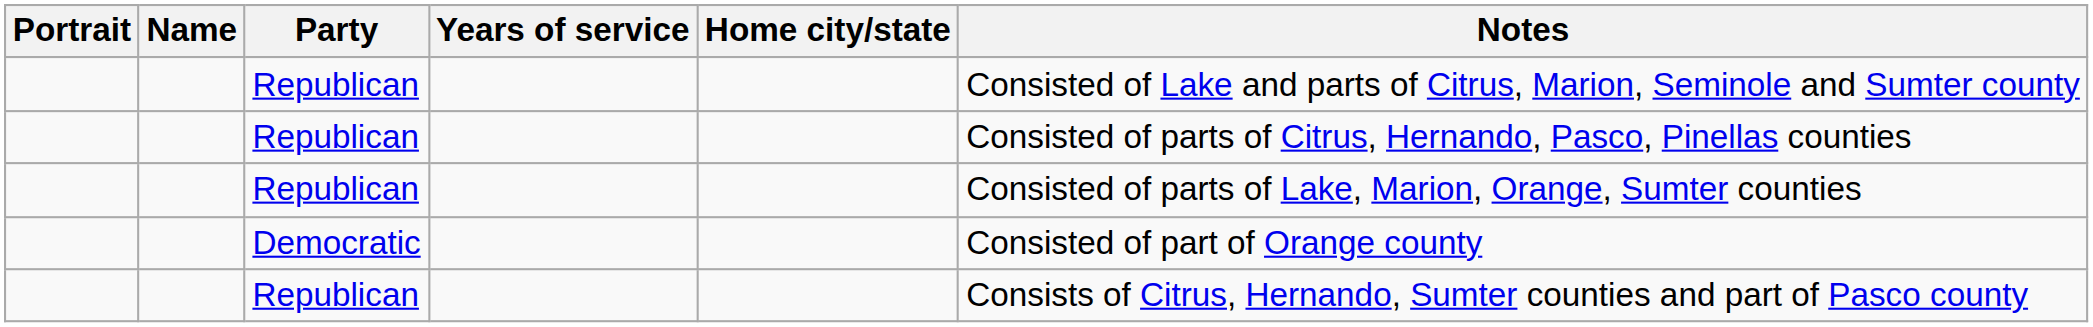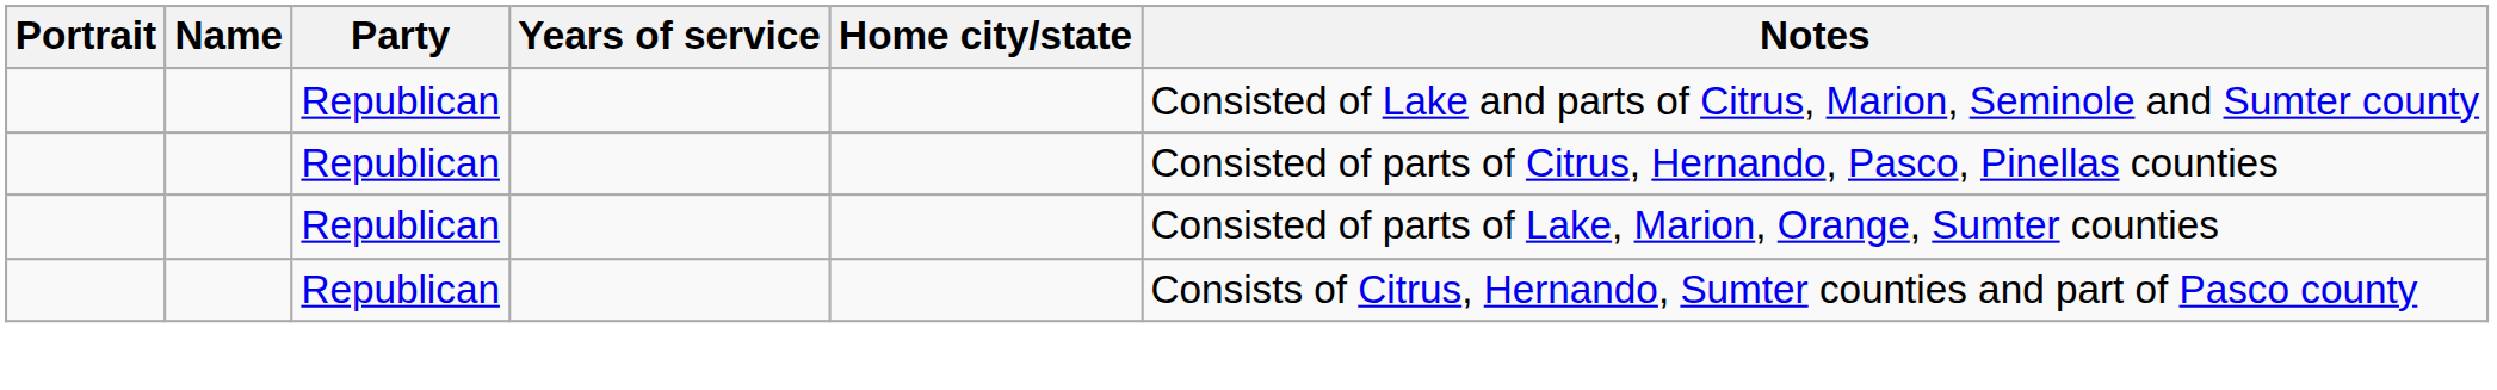- row: Democratic | Consisted of part of Orange county
